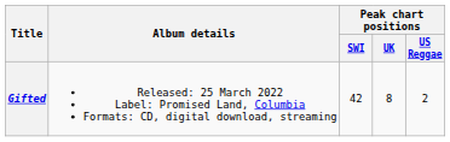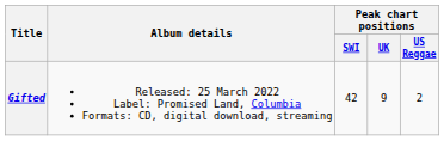Gifted | Peak chart positions / UK: 8 -> 9
